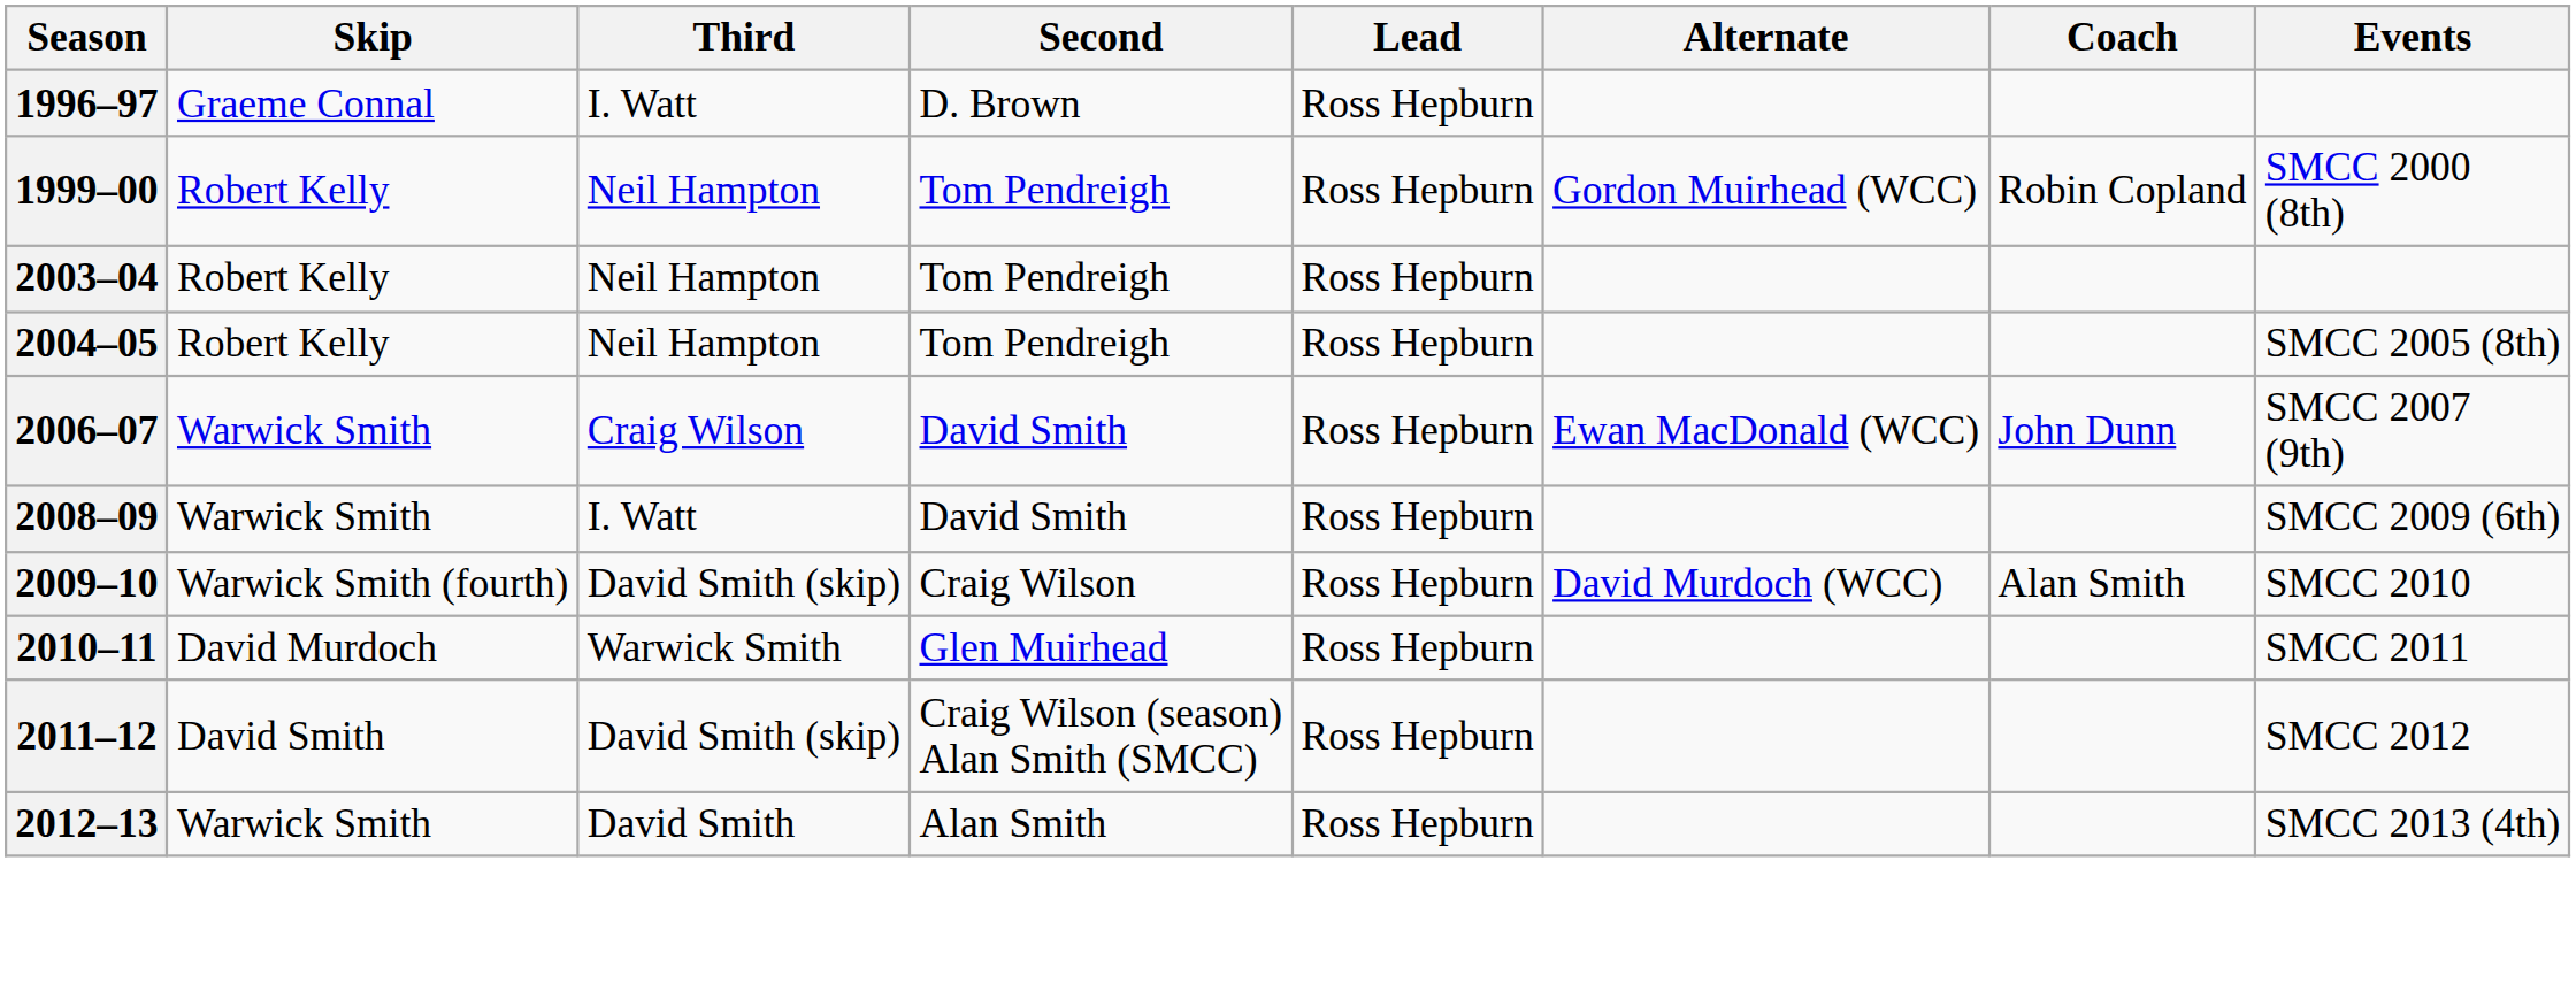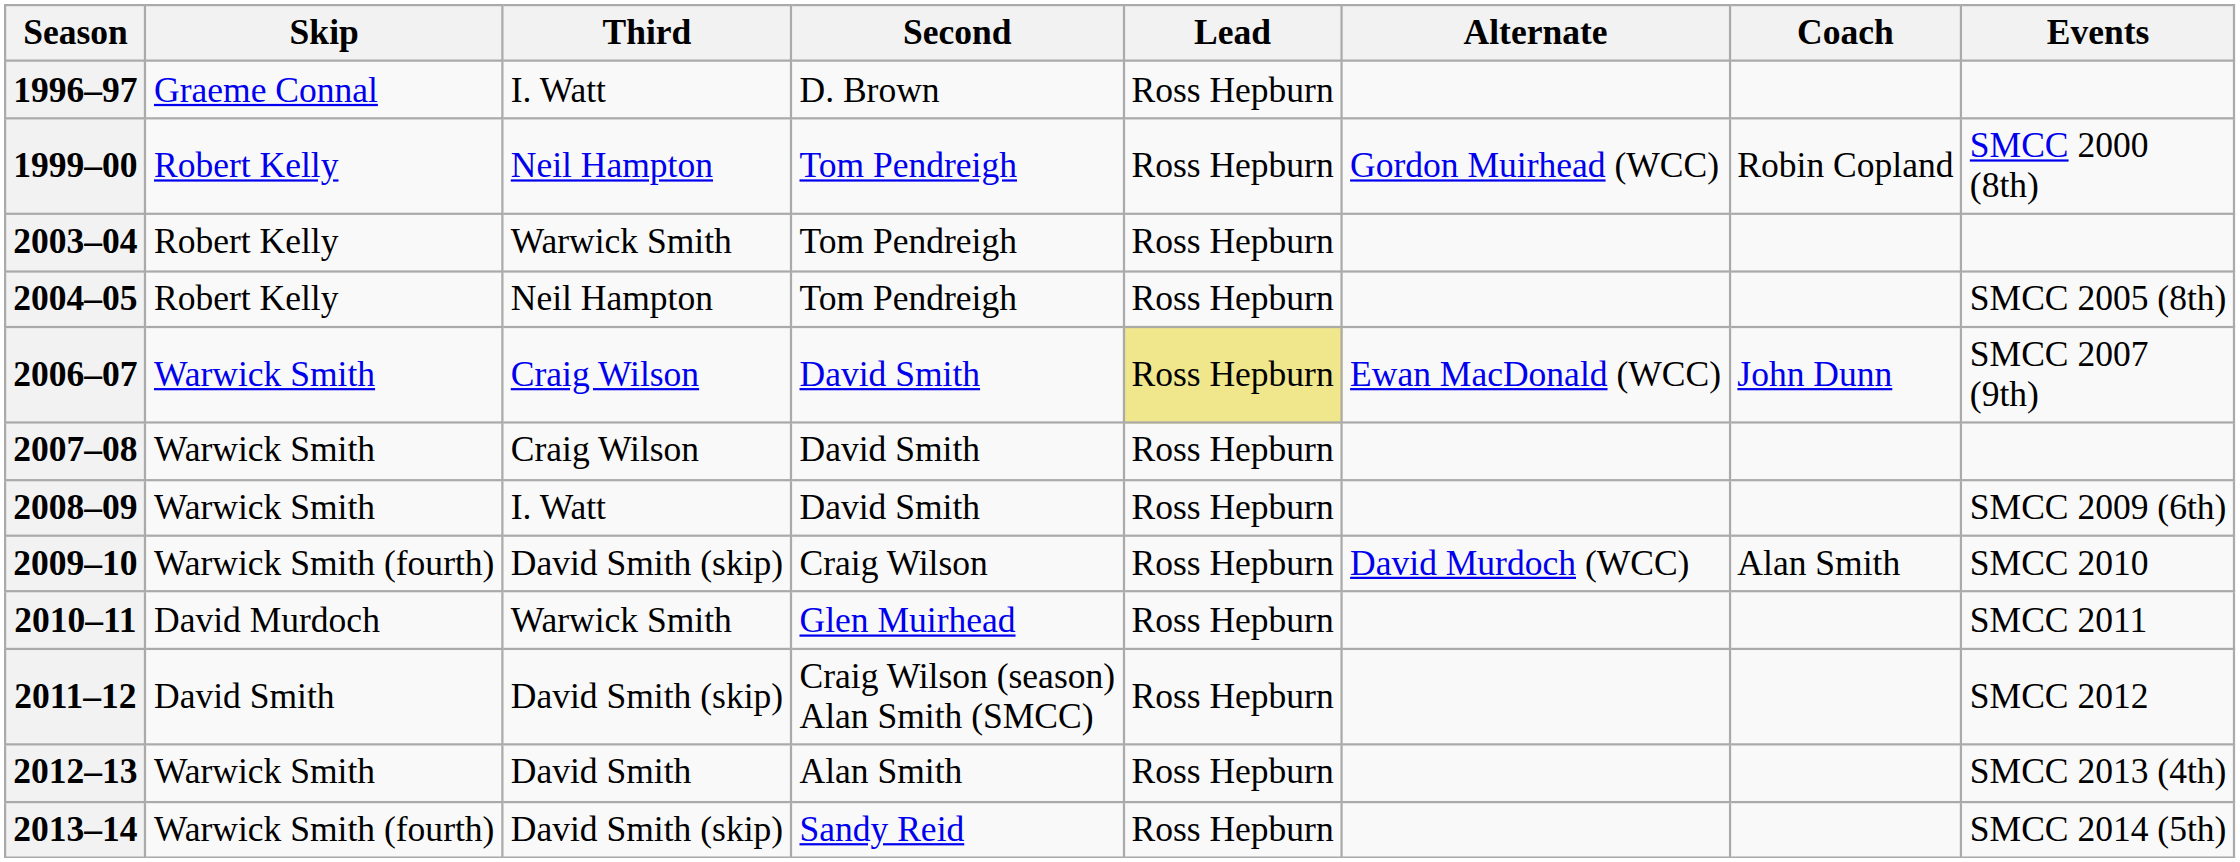2003–04 | Third: Neil Hampton -> Warwick Smith
2006–07 | Lead: no background -> khaki background
+ row: 2007–08 | Warwick Smith | Craig Wilson | David Smith | Ross Hepburn
+ row: 2013–14 | Warwick Smith (fourth) | David Smith (skip) | Sandy Reid | Ross Hepburn | SMCC 2014 (5th)
